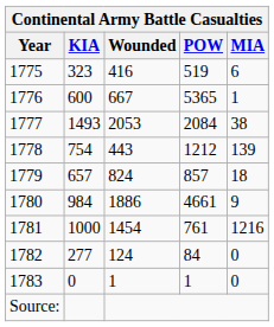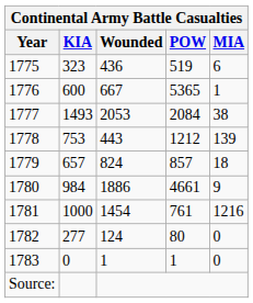1775 | Wounded: 416 -> 436
1778 | KIA: 754 -> 753
1782 | POW: 84 -> 80
